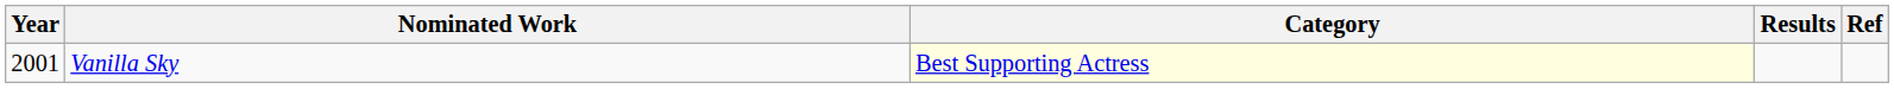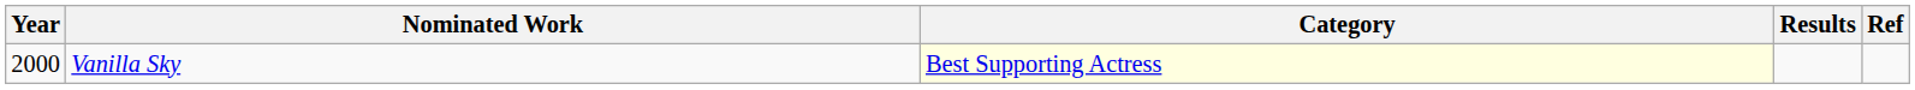Vanilla Sky | Year: 2001 -> 2000
